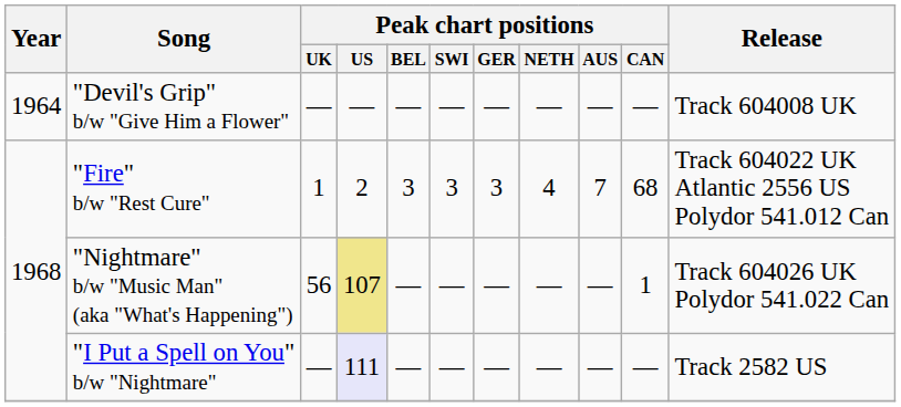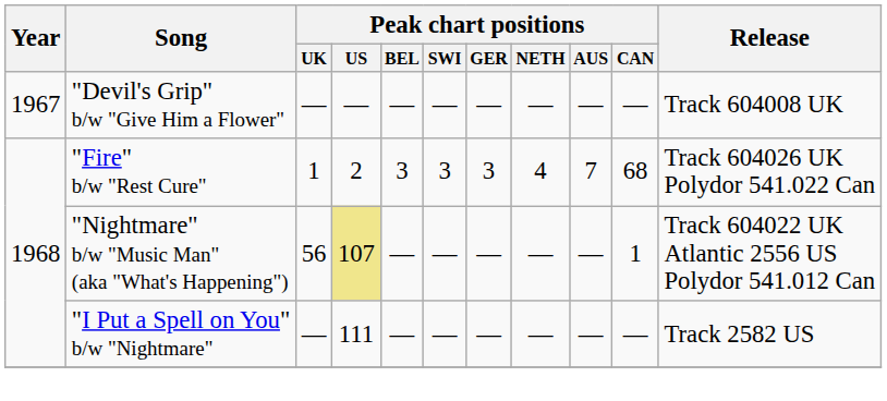"Devil's Grip" b/w "Give Him a Flower" | Year: 1964 -> 1967
"Fire" b/w "Rest Cure" | Release: Track 604022 UK Atlantic 2556 US Polydor 541.012 Can -> Track 604026 UK Polydor 541.022 Can
"Nightmare" b/w "Music Man" (aka "What's Happening") | Release: Track 604026 UK Polydor 541.022 Can -> Track 604022 UK Atlantic 2556 US Polydor 541.012 Can
"I Put a Spell on You" b/w "Nightmare" | Peak chart positions / US: lavender background -> no background
